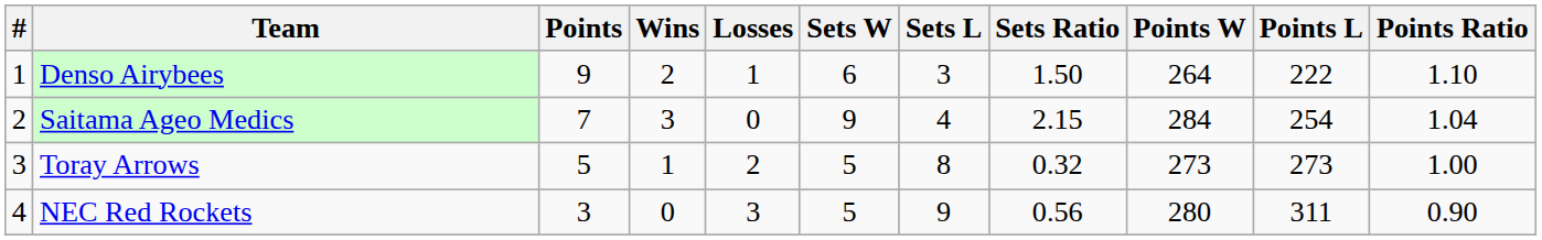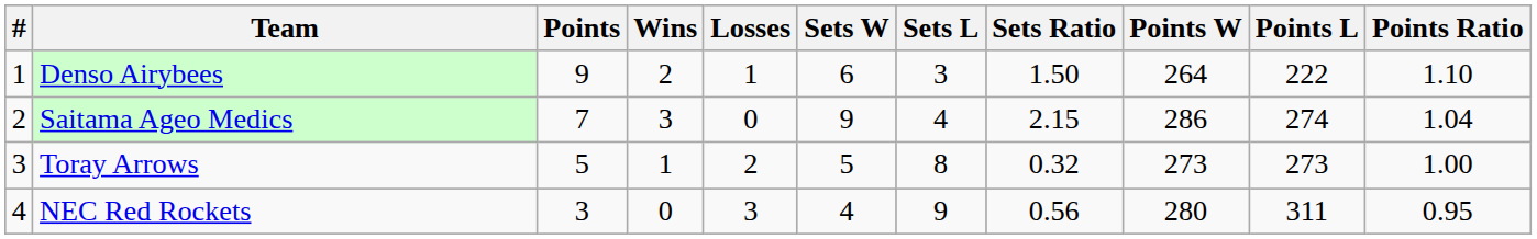Saitama Ageo Medics | Points W: 284 -> 286
Saitama Ageo Medics | Points L: 254 -> 274
NEC Red Rockets | Sets W: 5 -> 4
NEC Red Rockets | Points Ratio: 0.90 -> 0.95
